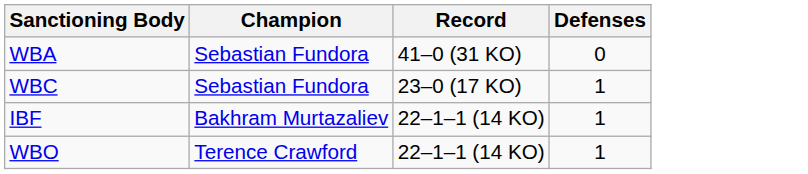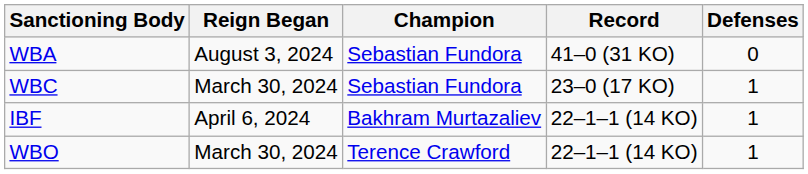+ column: Reign Began | August 3, 2024 | March 30, 2024 | April 6, 2024 | March 30, 2024
